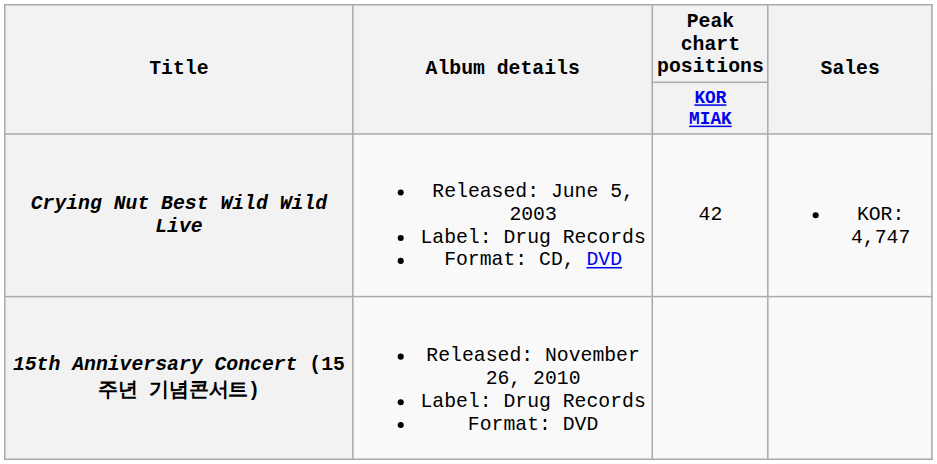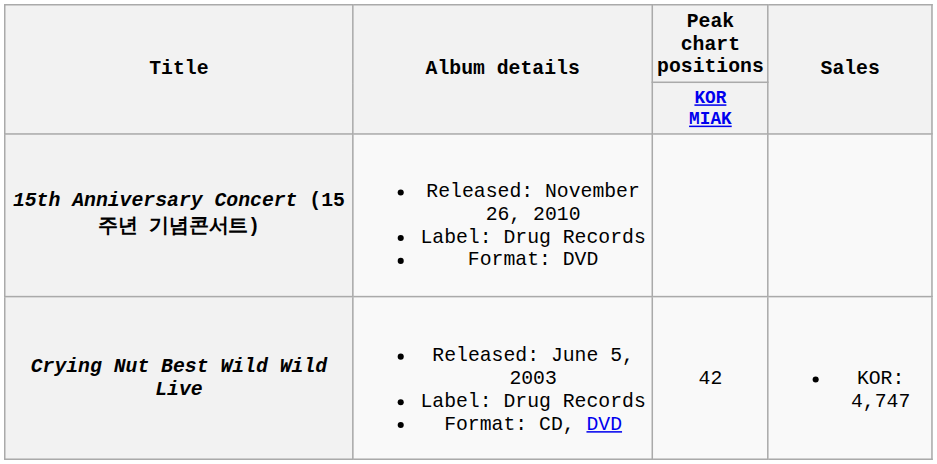rows swapped: Crying Nut Best Wild Wild Live <-> 15th Anniversary Concert (15주년 기념콘서트)
